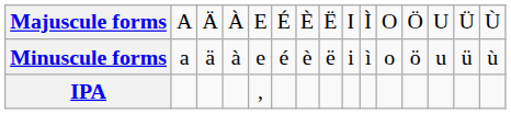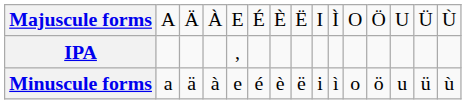rows swapped: Minuscule forms <-> IPA
